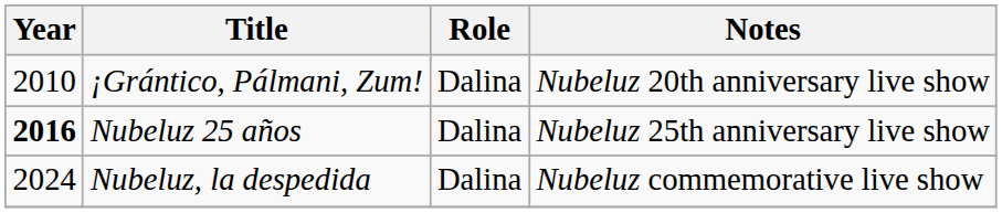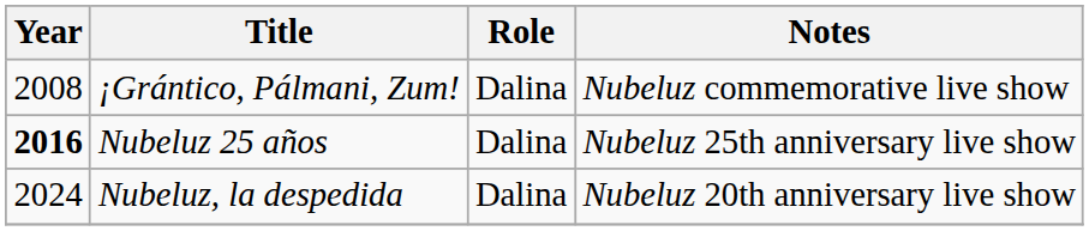¡Grántico, Pálmani, Zum! | Year: 2010 -> 2008
¡Grántico, Pálmani, Zum! | Notes: Nubeluz 20th anniversary live show -> Nubeluz commemorative live show
Nubeluz, la despedida | Notes: Nubeluz commemorative live show -> Nubeluz 20th anniversary live show
